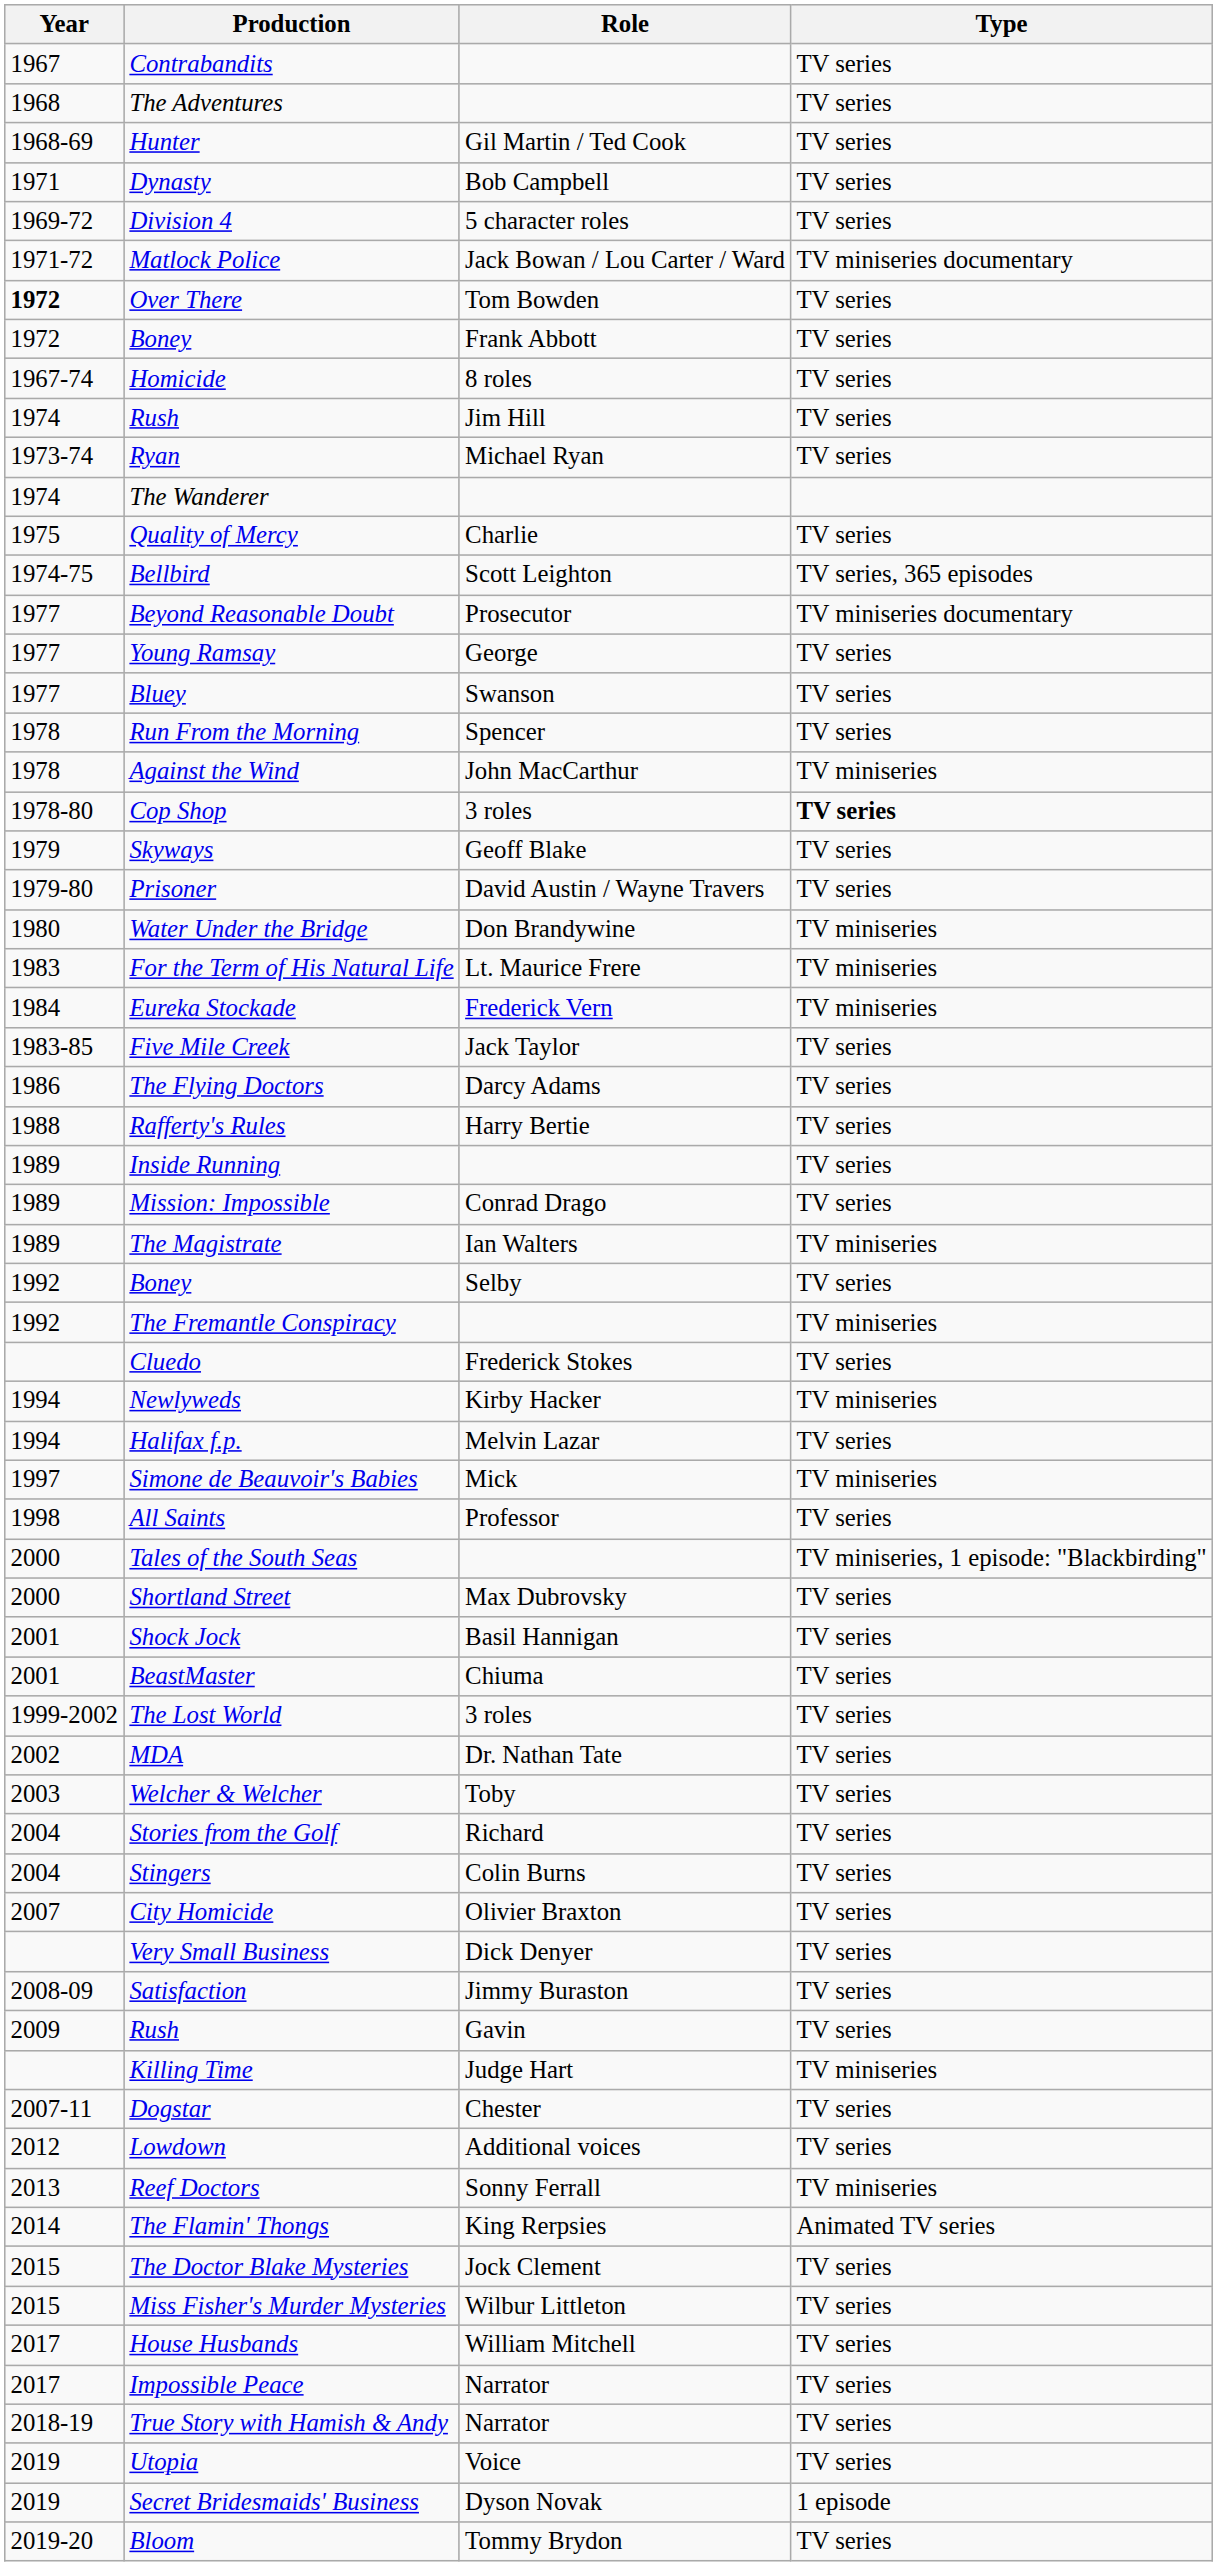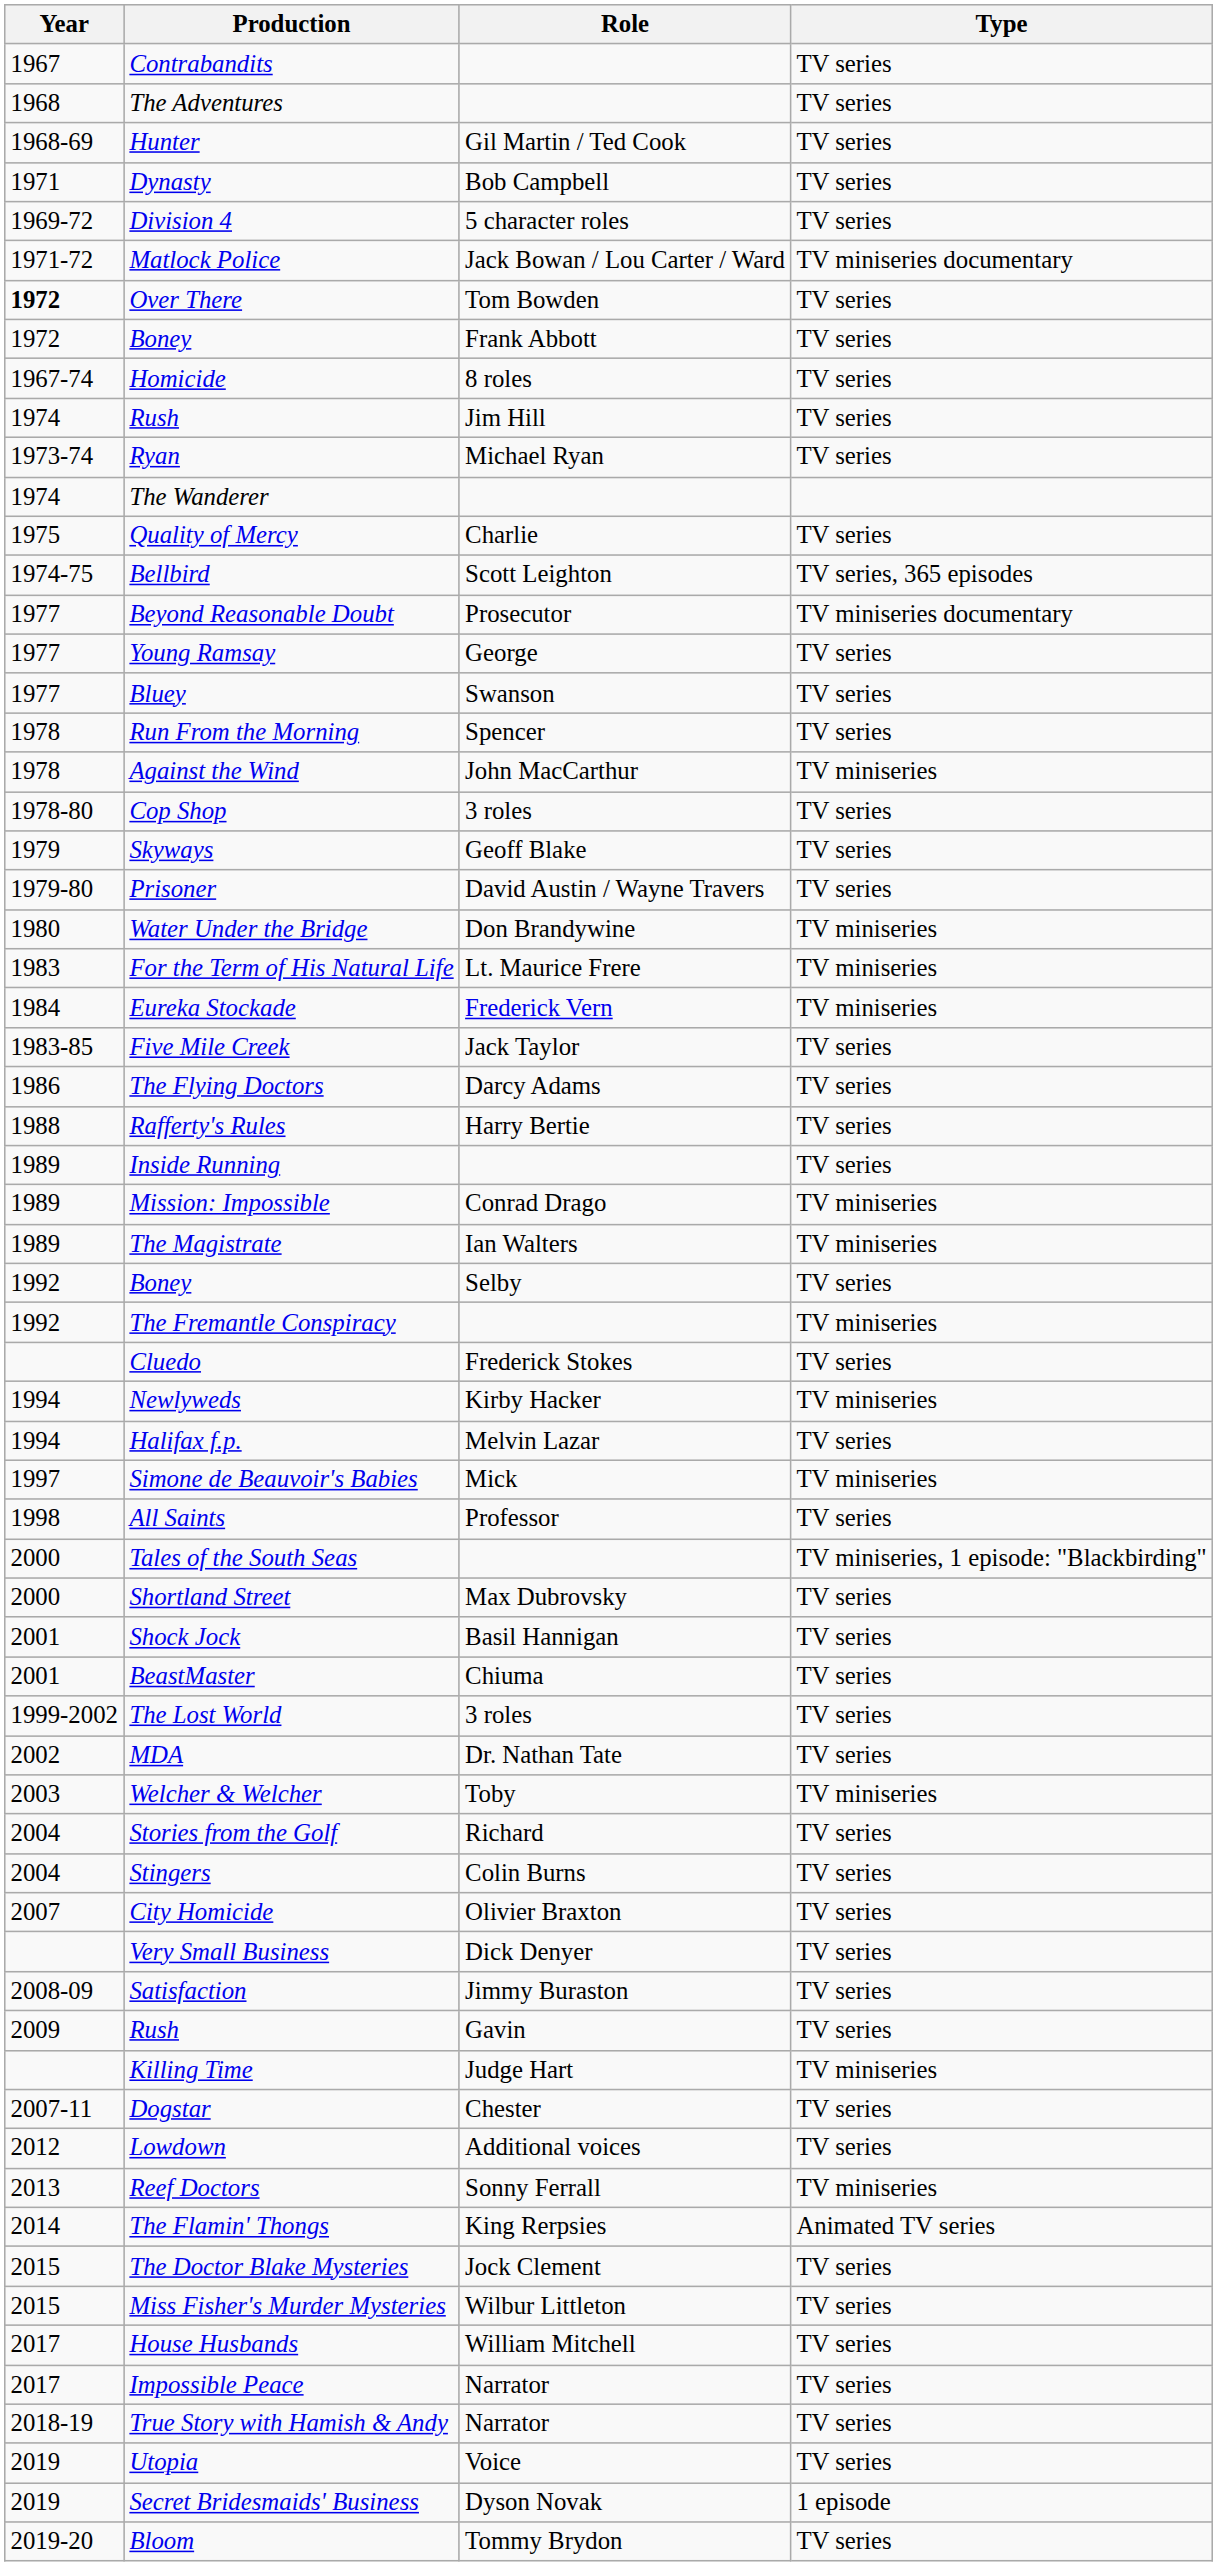Cop Shop | Type: bold -> normal
Mission: Impossible | Type: TV series -> TV miniseries
Welcher & Welcher | Type: TV series -> TV miniseries
